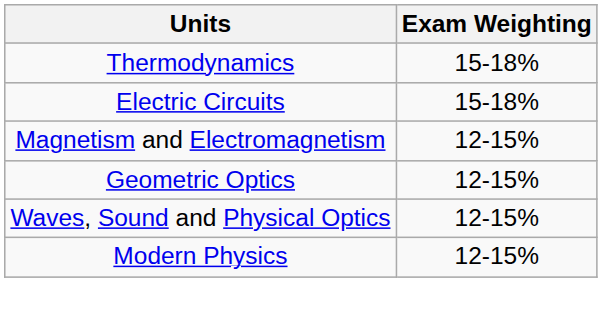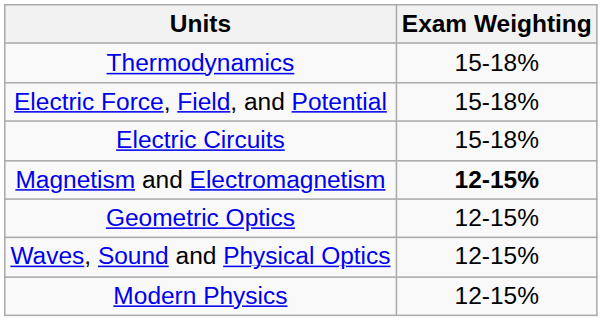+ row: Electric Force, Field, and Potential | 15-18%
Magnetism and Electromagnetism | Exam Weighting: normal -> bold
